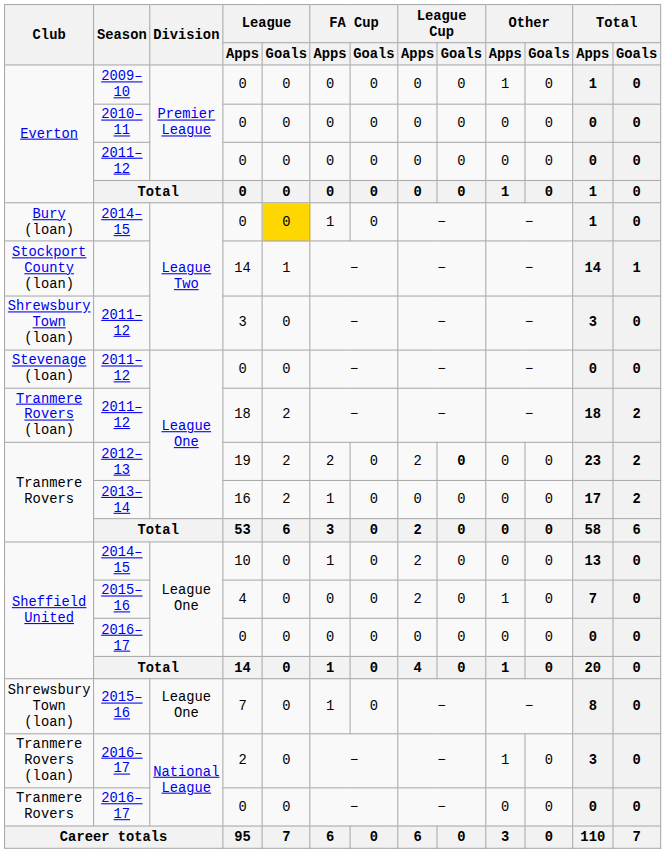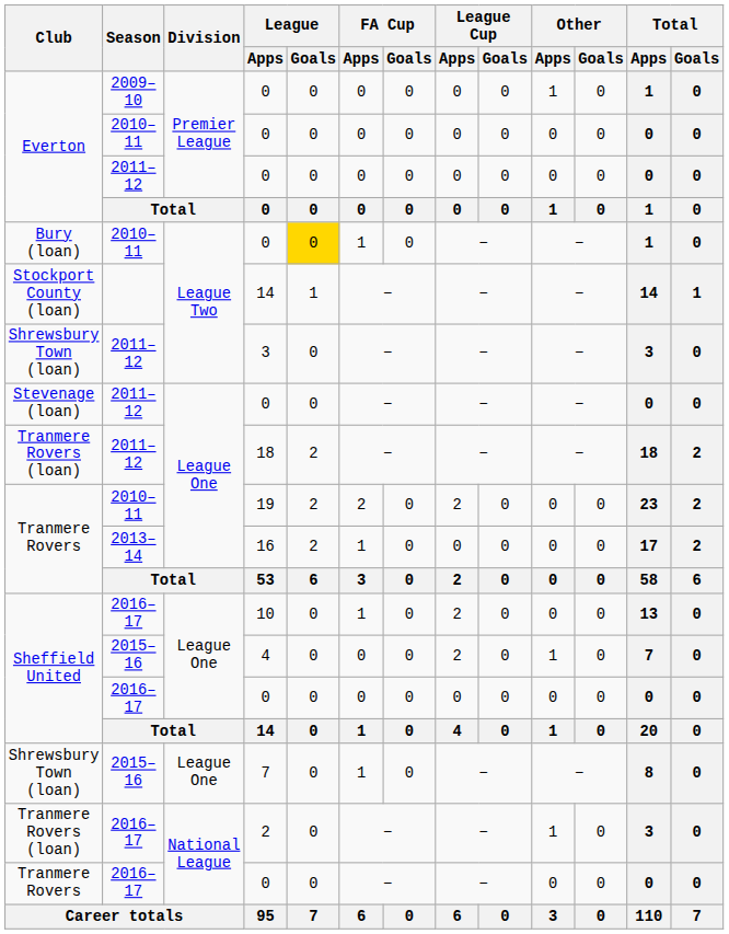Bury (loan) / 0 | Season: 2014–15 -> 2010–11
19 | Season: 2012–13 -> 2010–11
19 | League Cup / Goals: bold -> normal
10 | Season: 2014–15 -> 2016–17
